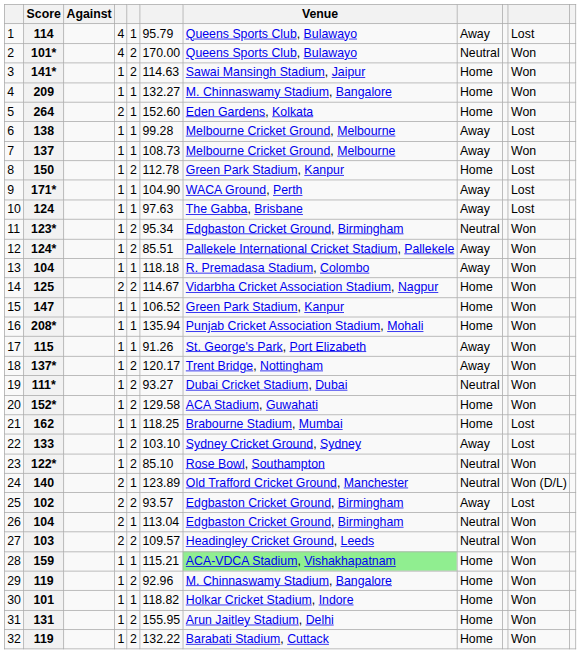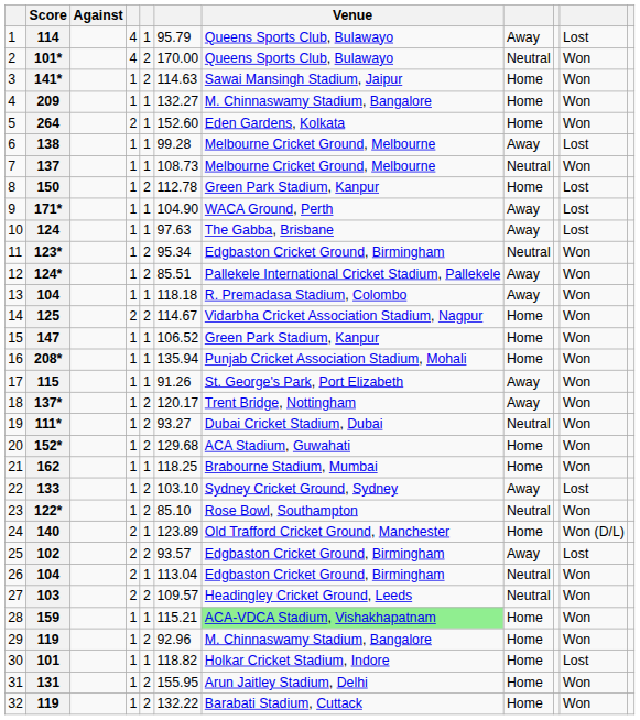137 | column 8: Away -> Neutral
152* | column 6: 129.58 -> 129.68
162 | column 10: Lost -> Won
140 | column 8: Neutral -> Home
101 | column 10: Won -> Lost
